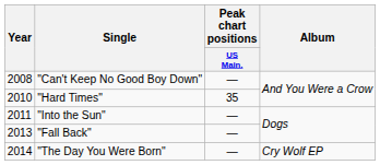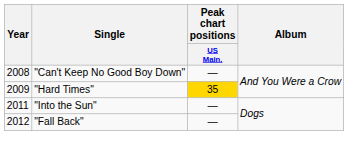"Hard Times" | Year: 2010 -> 2009
"Hard Times" | Peak chart positions / US Main.: no background -> gold background
"Fall Back" | Year: 2013 -> 2012
- row: 2014 | "The Day You Were Born" | — | Cry Wolf EP
